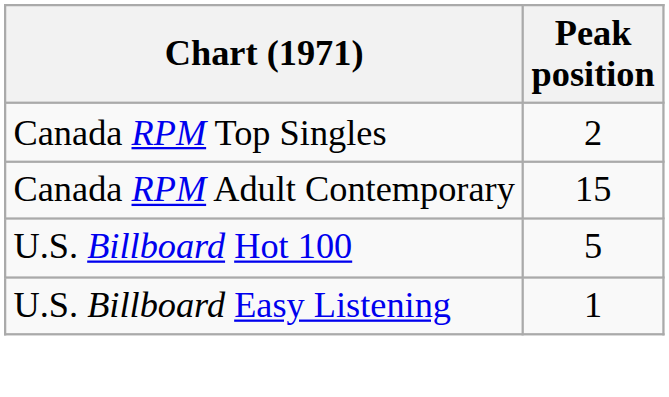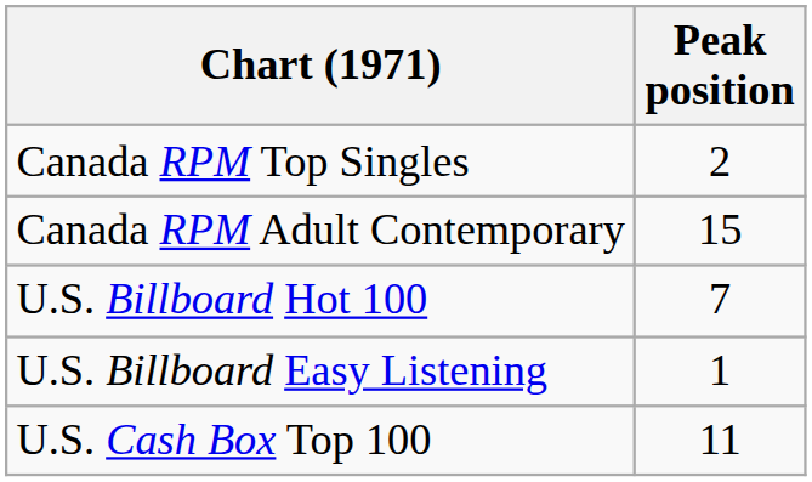U.S. Billboard Hot 100 | Peak position: 5 -> 7
+ row: U.S. Cash Box Top 100 | 11
